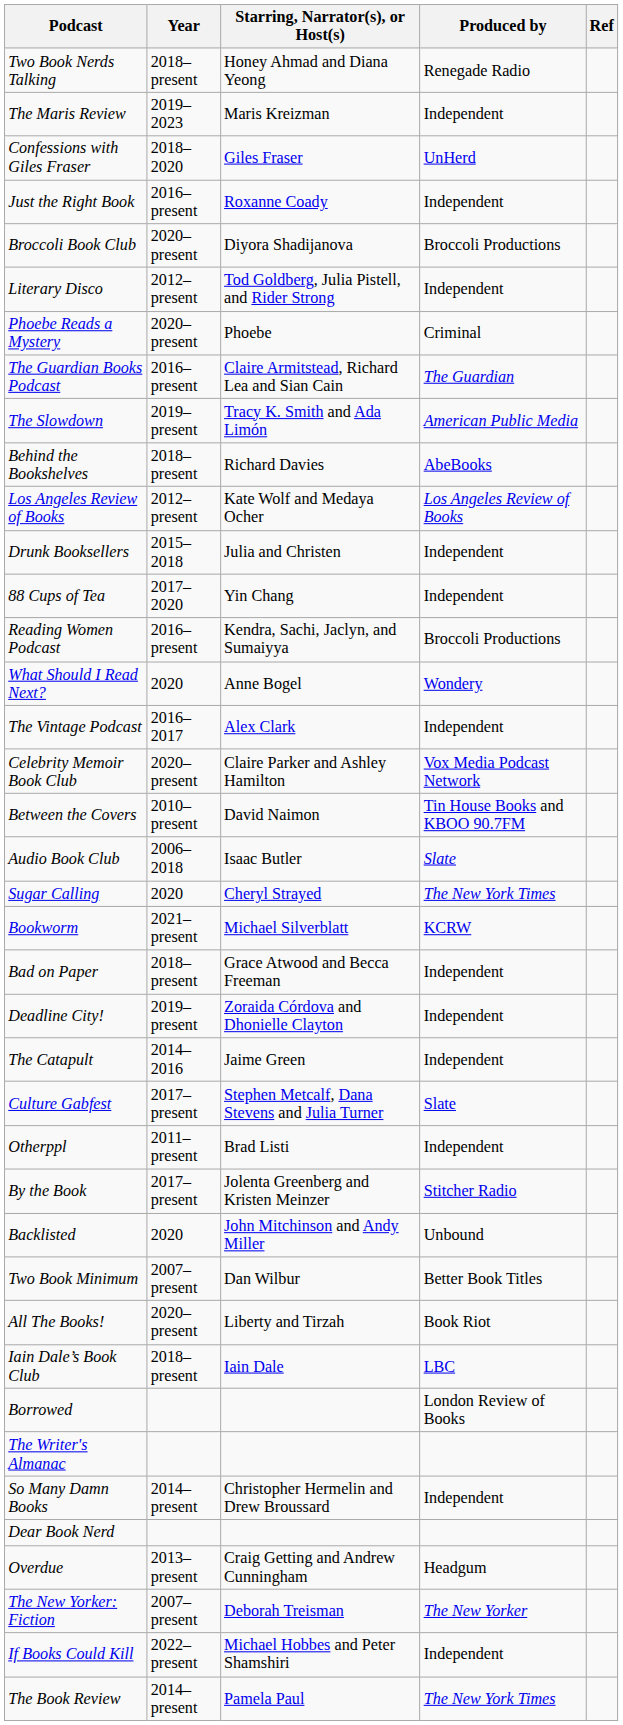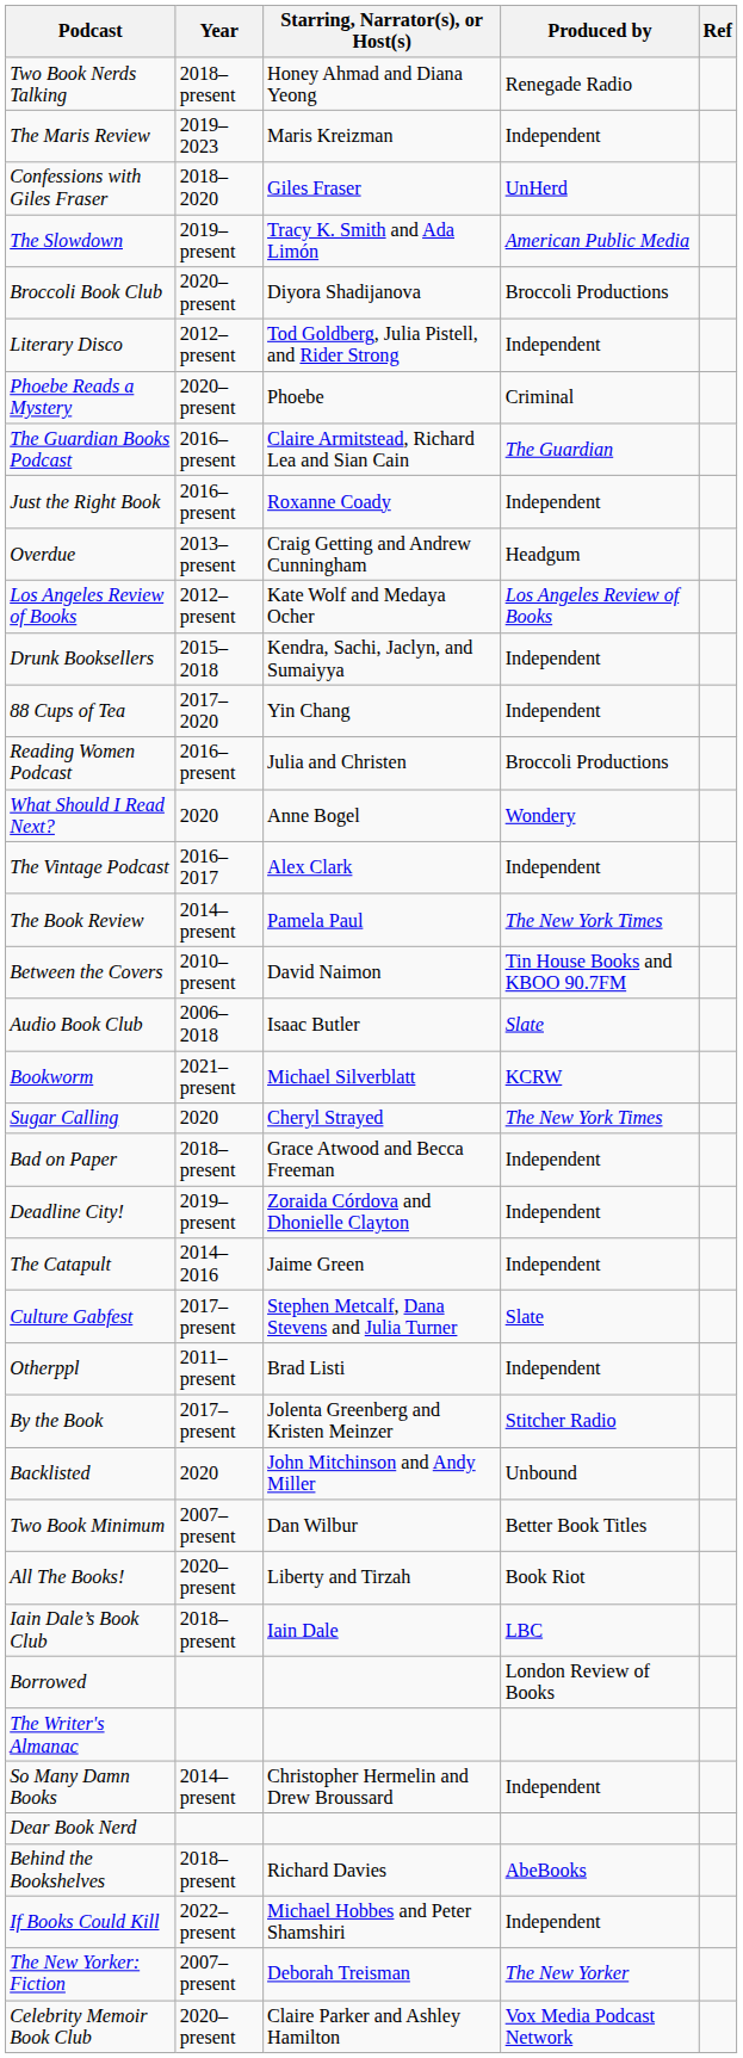rows swapped: The Slowdown <-> Just the Right Book
rows swapped: Behind the Bookshelves <-> Overdue
Drunk Booksellers | Starring, Narrator(s), or Host(s): Julia and Christen -> Kendra, Sachi, Jaclyn, and Sumaiyya
Reading Women Podcast | Starring, Narrator(s), or Host(s): Kendra, Sachi, Jaclyn, and Sumaiyya -> Julia and Christen
rows swapped: The Book Review <-> Celebrity Memoir Book Club
rows swapped: Sugar Calling <-> Bookworm
rows swapped: If Books Could Kill <-> The New Yorker: Fiction
